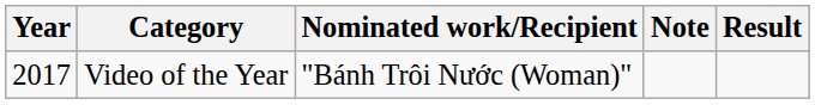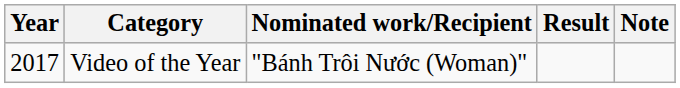columns swapped: Result <-> Note
